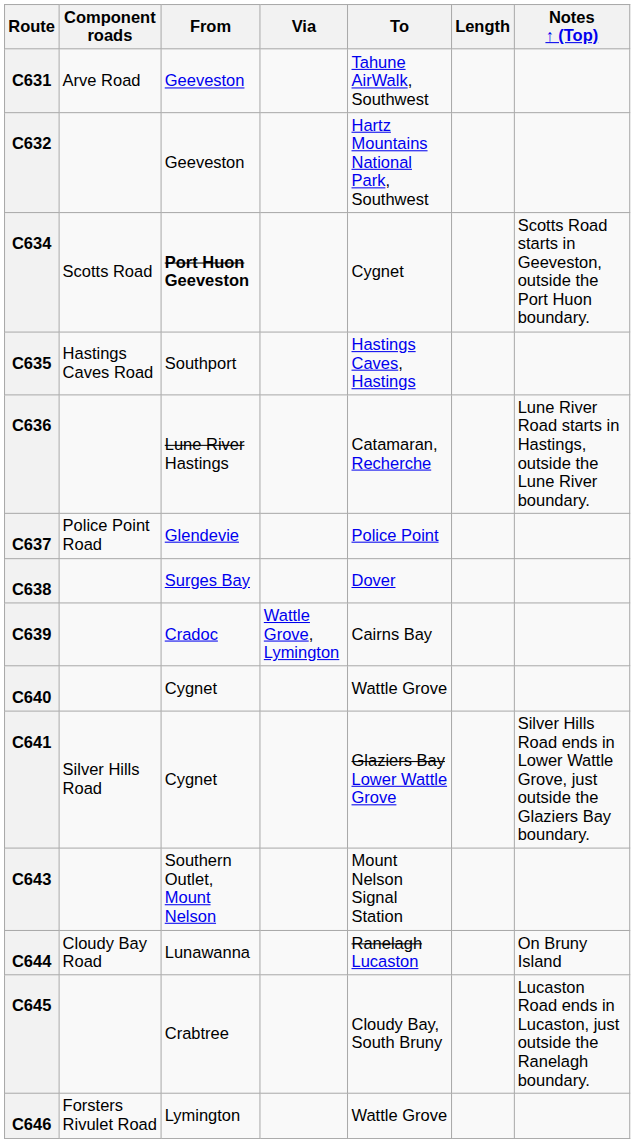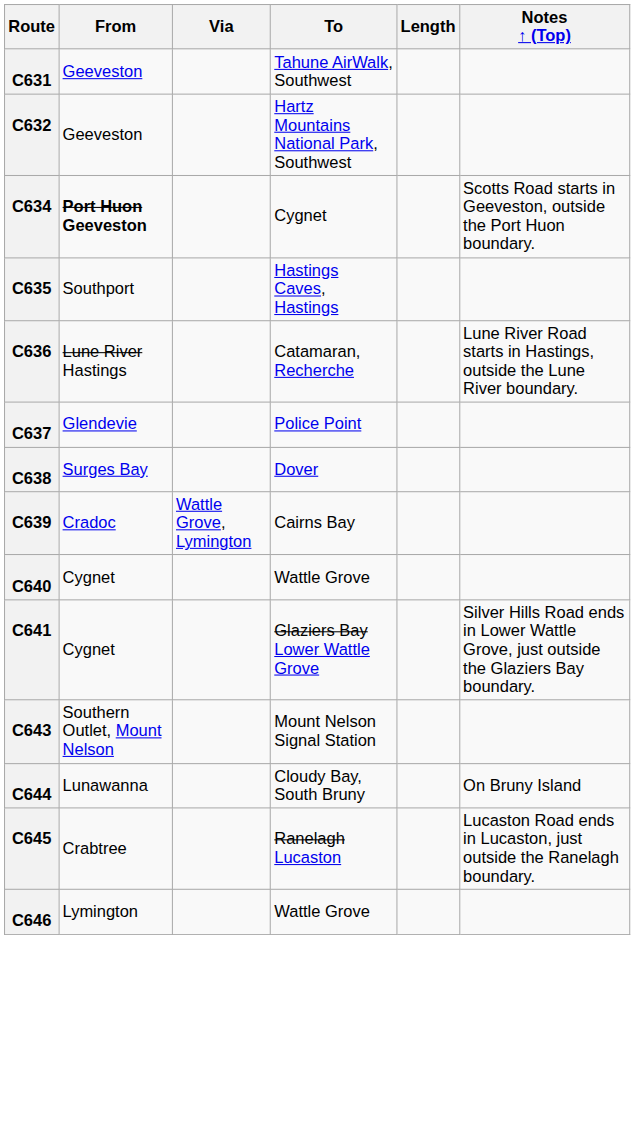- column: Component roads | Arve Road | Scotts Road | Hastings Caves Road | Police Point Road | Silver Hills Road | Cloudy Bay Road | Forsters Rivulet Road
C644 | To: Ranelagh Lucaston -> Cloudy Bay, South Bruny
C645 | To: Cloudy Bay, South Bruny -> Ranelagh Lucaston
